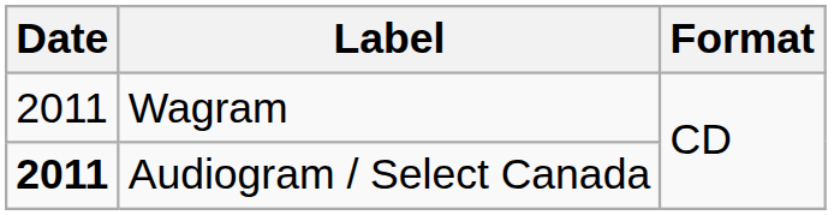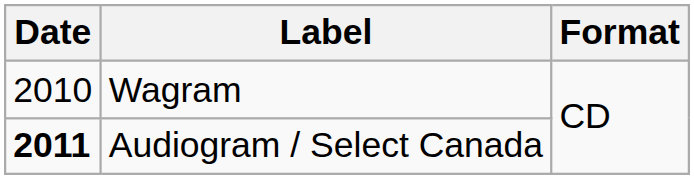Wagram | Date: 2011 -> 2010
